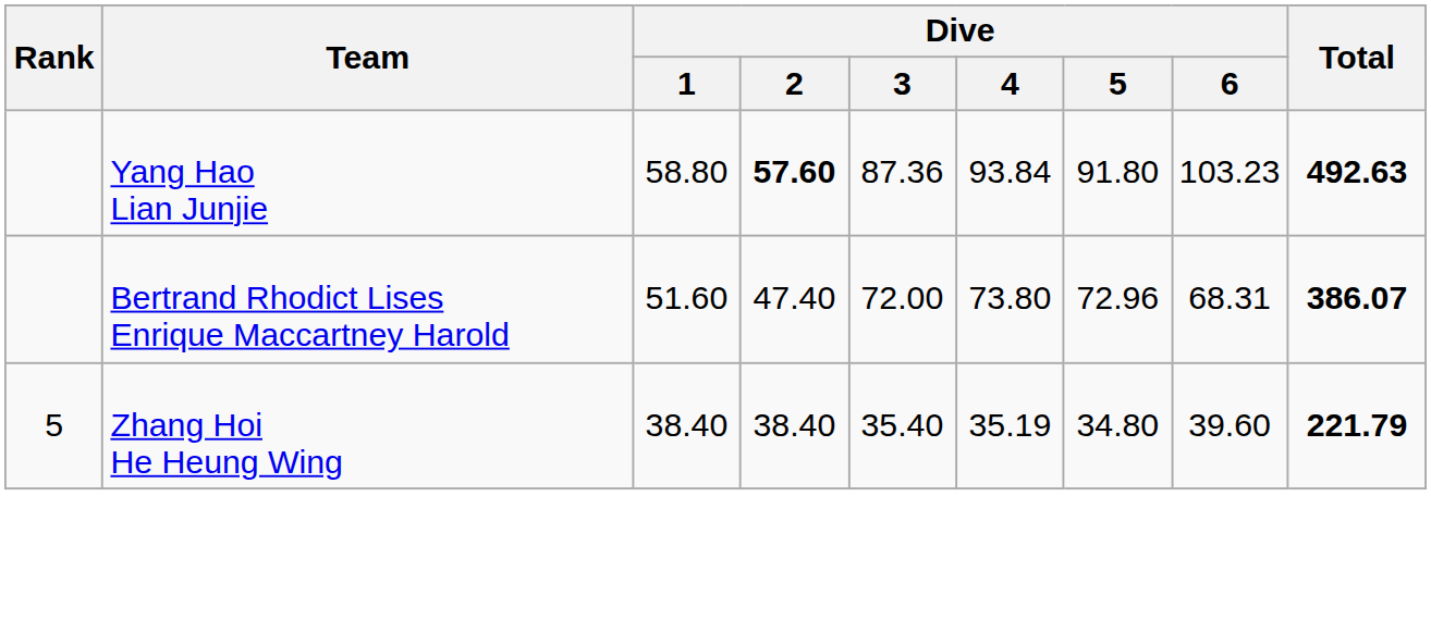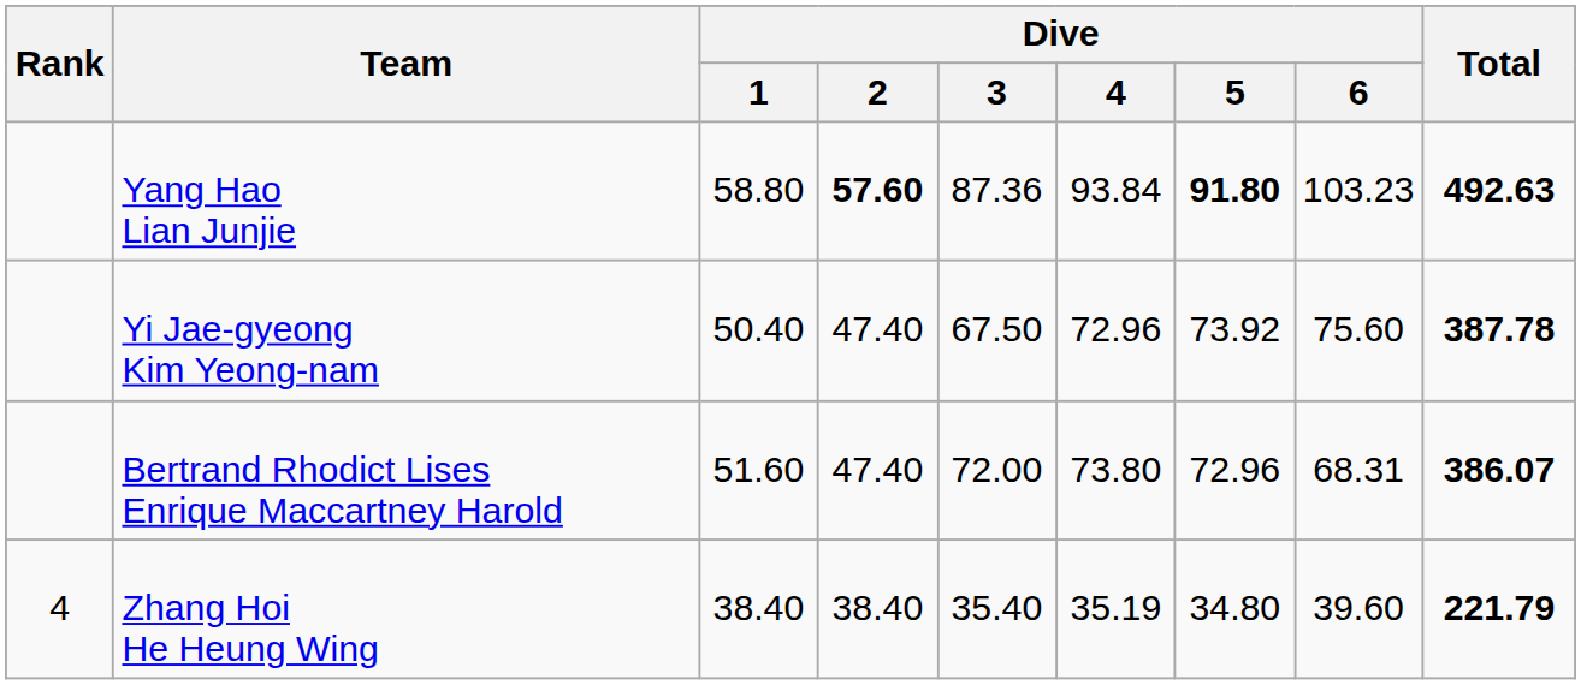Yang Hao Lian Junjie | Dive / 5: normal -> bold
+ row: Yi Jae-gyeong Kim Yeong-nam | 50.40 | 47.40 | 67.50 | 72.96 | 73.92 | 75.60 | 387.78
Zhang Hoi He Heung Wing | Rank: 5 -> 4
